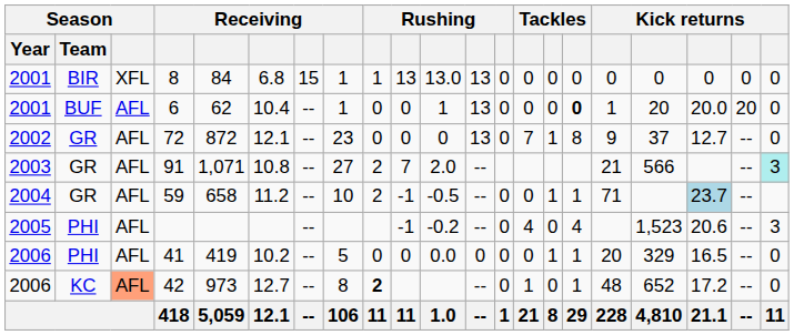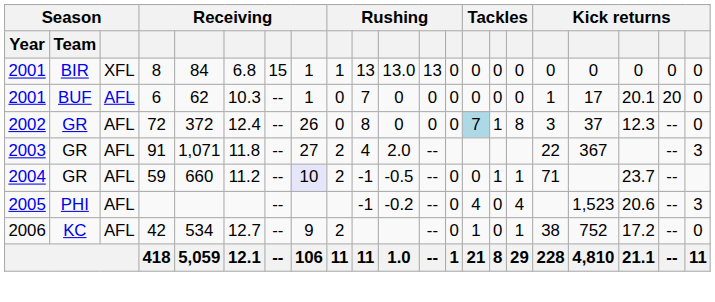6 | column 6: 10.4 -> 10.3
6 | column 10: 0 -> 7
6 | column 11: 1 -> 0
6 | column 12: 13 -> 0
6 | column 16: bold -> normal
6 | column 18: 20 -> 17
6 | column 19: 20.0 -> 20.1
72 | column 5: 872 -> 372
72 | column 6: 12.1 -> 12.4
72 | column 8: 23 -> 26
72 | column 10: 0 -> 8
72 | column 12: 13 -> 0
72 | column 14: no background -> lightblue background
72 | column 17: 9 -> 3
72 | column 19: 12.7 -> 12.3
91 | column 6: 10.8 -> 11.8
91 | column 10: 7 -> 4
91 | column 17: 21 -> 22
91 | column 18: 566 -> 367
91 | column 21: paleturquoise background -> no background
59 | column 5: 658 -> 660
59 | column 8: no background -> lavender background
59 | column 19: lightblue background -> no background
- row: 2006 | PHI | AFL | 41 | 419 | 10.2 | -- | 5 | 0 | 0 | 0.0 | 0 | 0 | 0 | 1 | 1 | 20 | 329 | 16.5 | -- | 0
42 | Season: lightsalmon background -> no background
42 | column 5: 973 -> 534
42 | column 8: 8 -> 9
42 | column 9: bold -> normal
42 | column 17: 48 -> 38
42 | column 18: 652 -> 752
